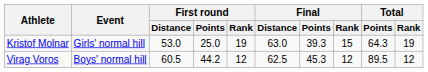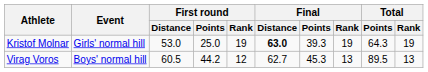Kristof Molnar | Final / Distance: normal -> bold
Kristof Molnar | Final / Rank: 15 -> 19
Virag Voros | Final / Distance: 62.5 -> 62.7
Virag Voros | Final / Rank: 12 -> 13
Virag Voros | Total / Rank: 12 -> 13
